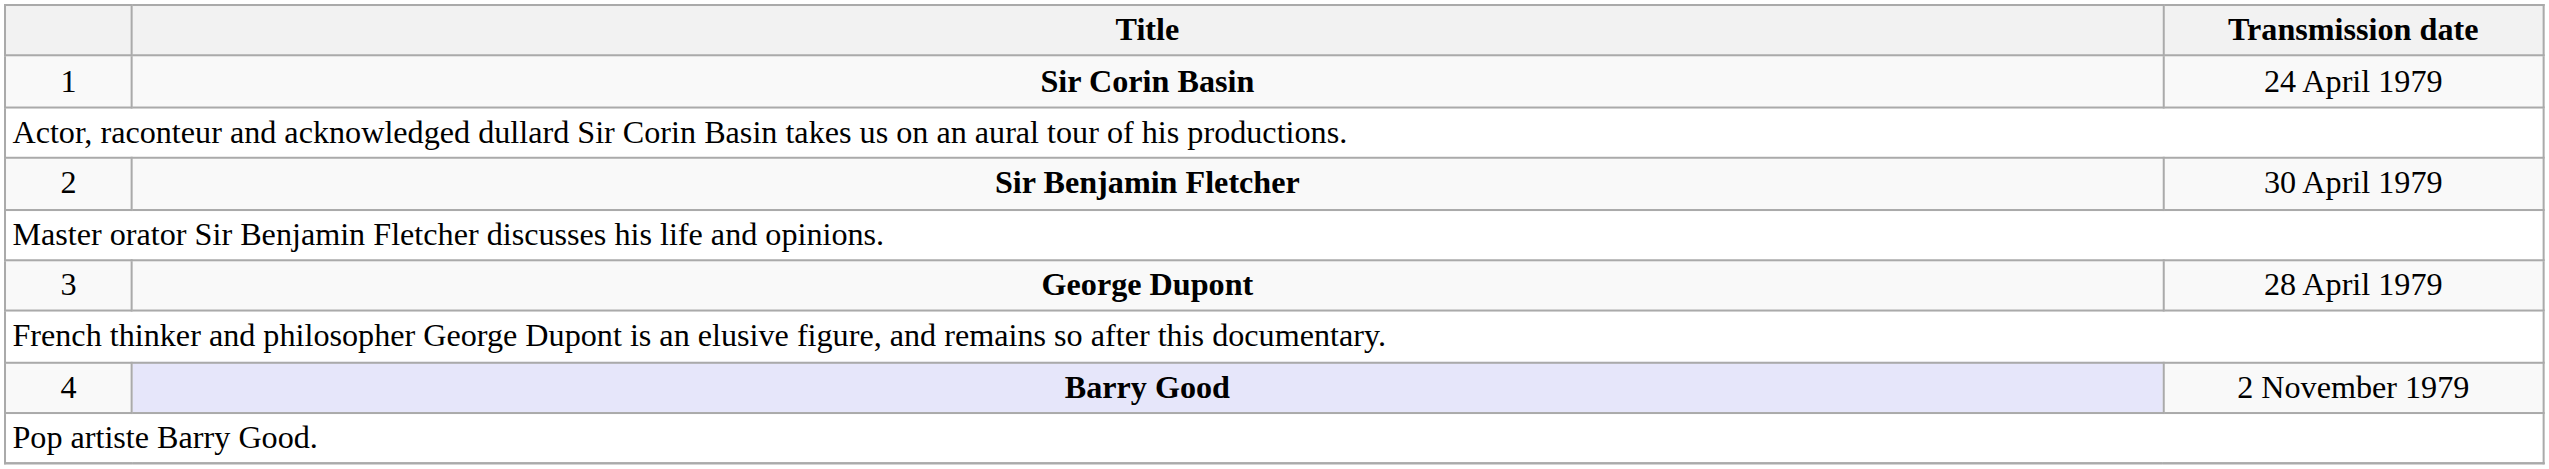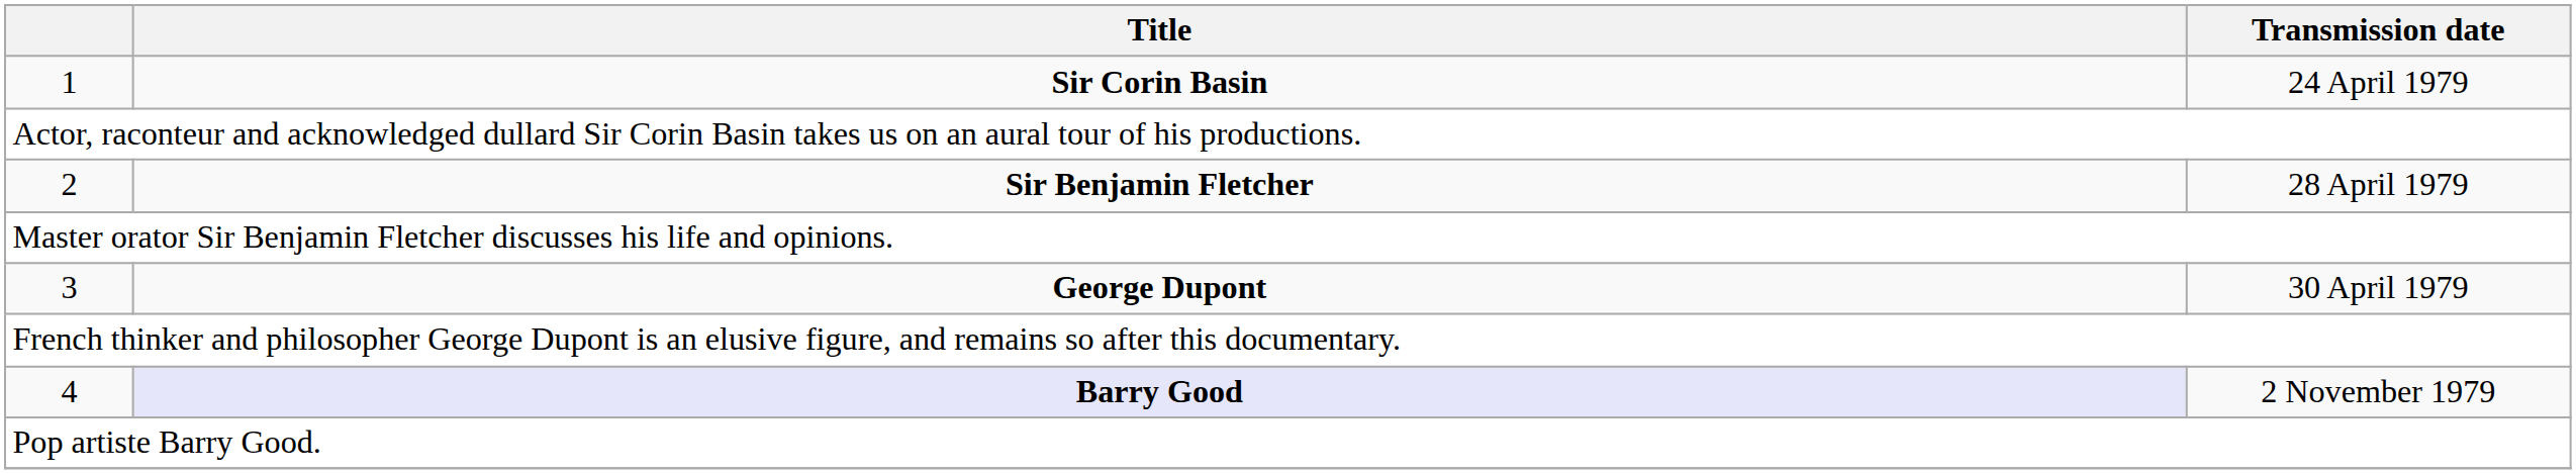2 | Transmission date: 30 April 1979 -> 28 April 1979
3 | Transmission date: 28 April 1979 -> 30 April 1979
